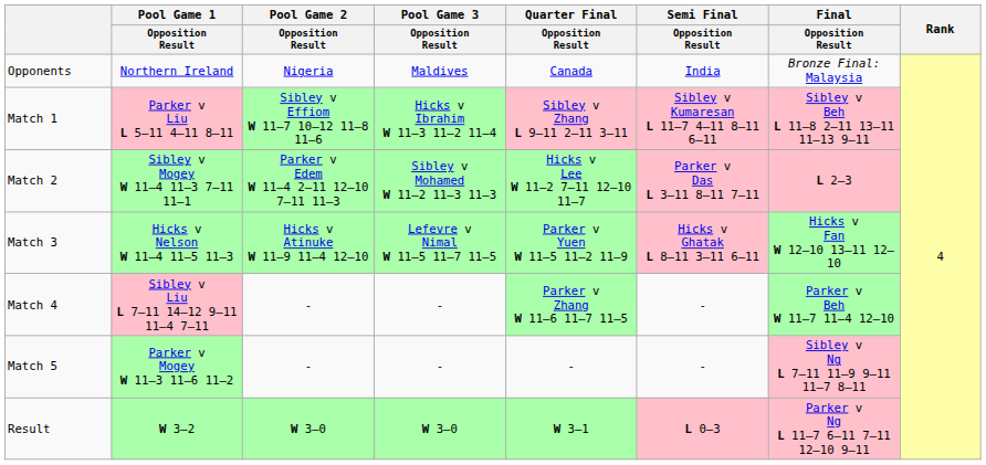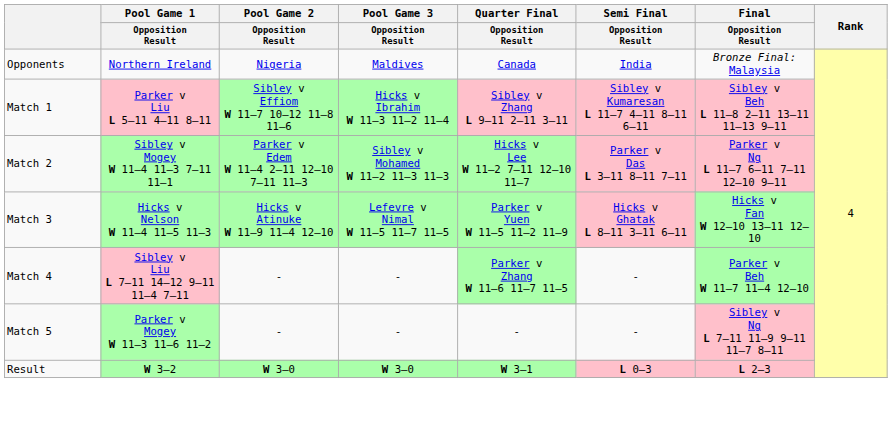Match 2 | Final / Opposition Result: L 2–3 -> Parker v Ng L 11–7 6–11 7–11 12–10 9–11
Result | Final / Opposition Result: Parker v Ng L 11–7 6–11 7–11 12–10 9–11 -> L 2–3
